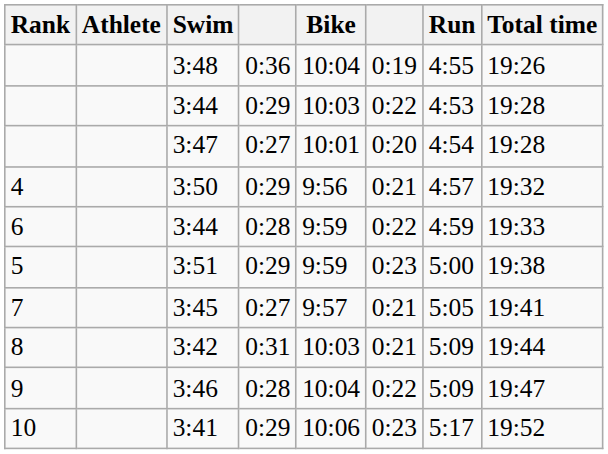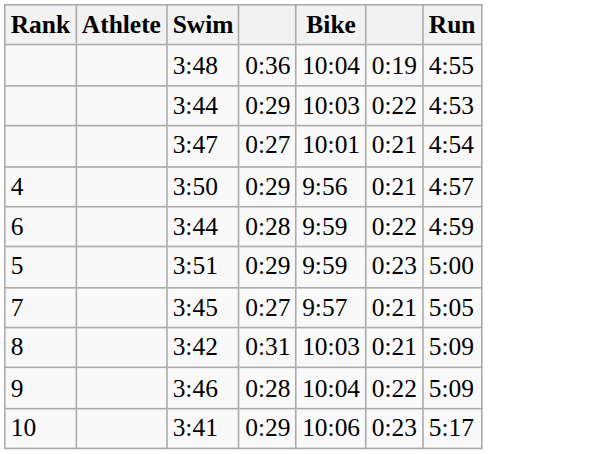- column: Total time | 19:26 | 19:28 | 19:28 | 19:32 | 19:33 | 19:38 | 19:41 | 19:44 | 19:47 | 19:52
3:47 | column 6: 0:20 -> 0:21
